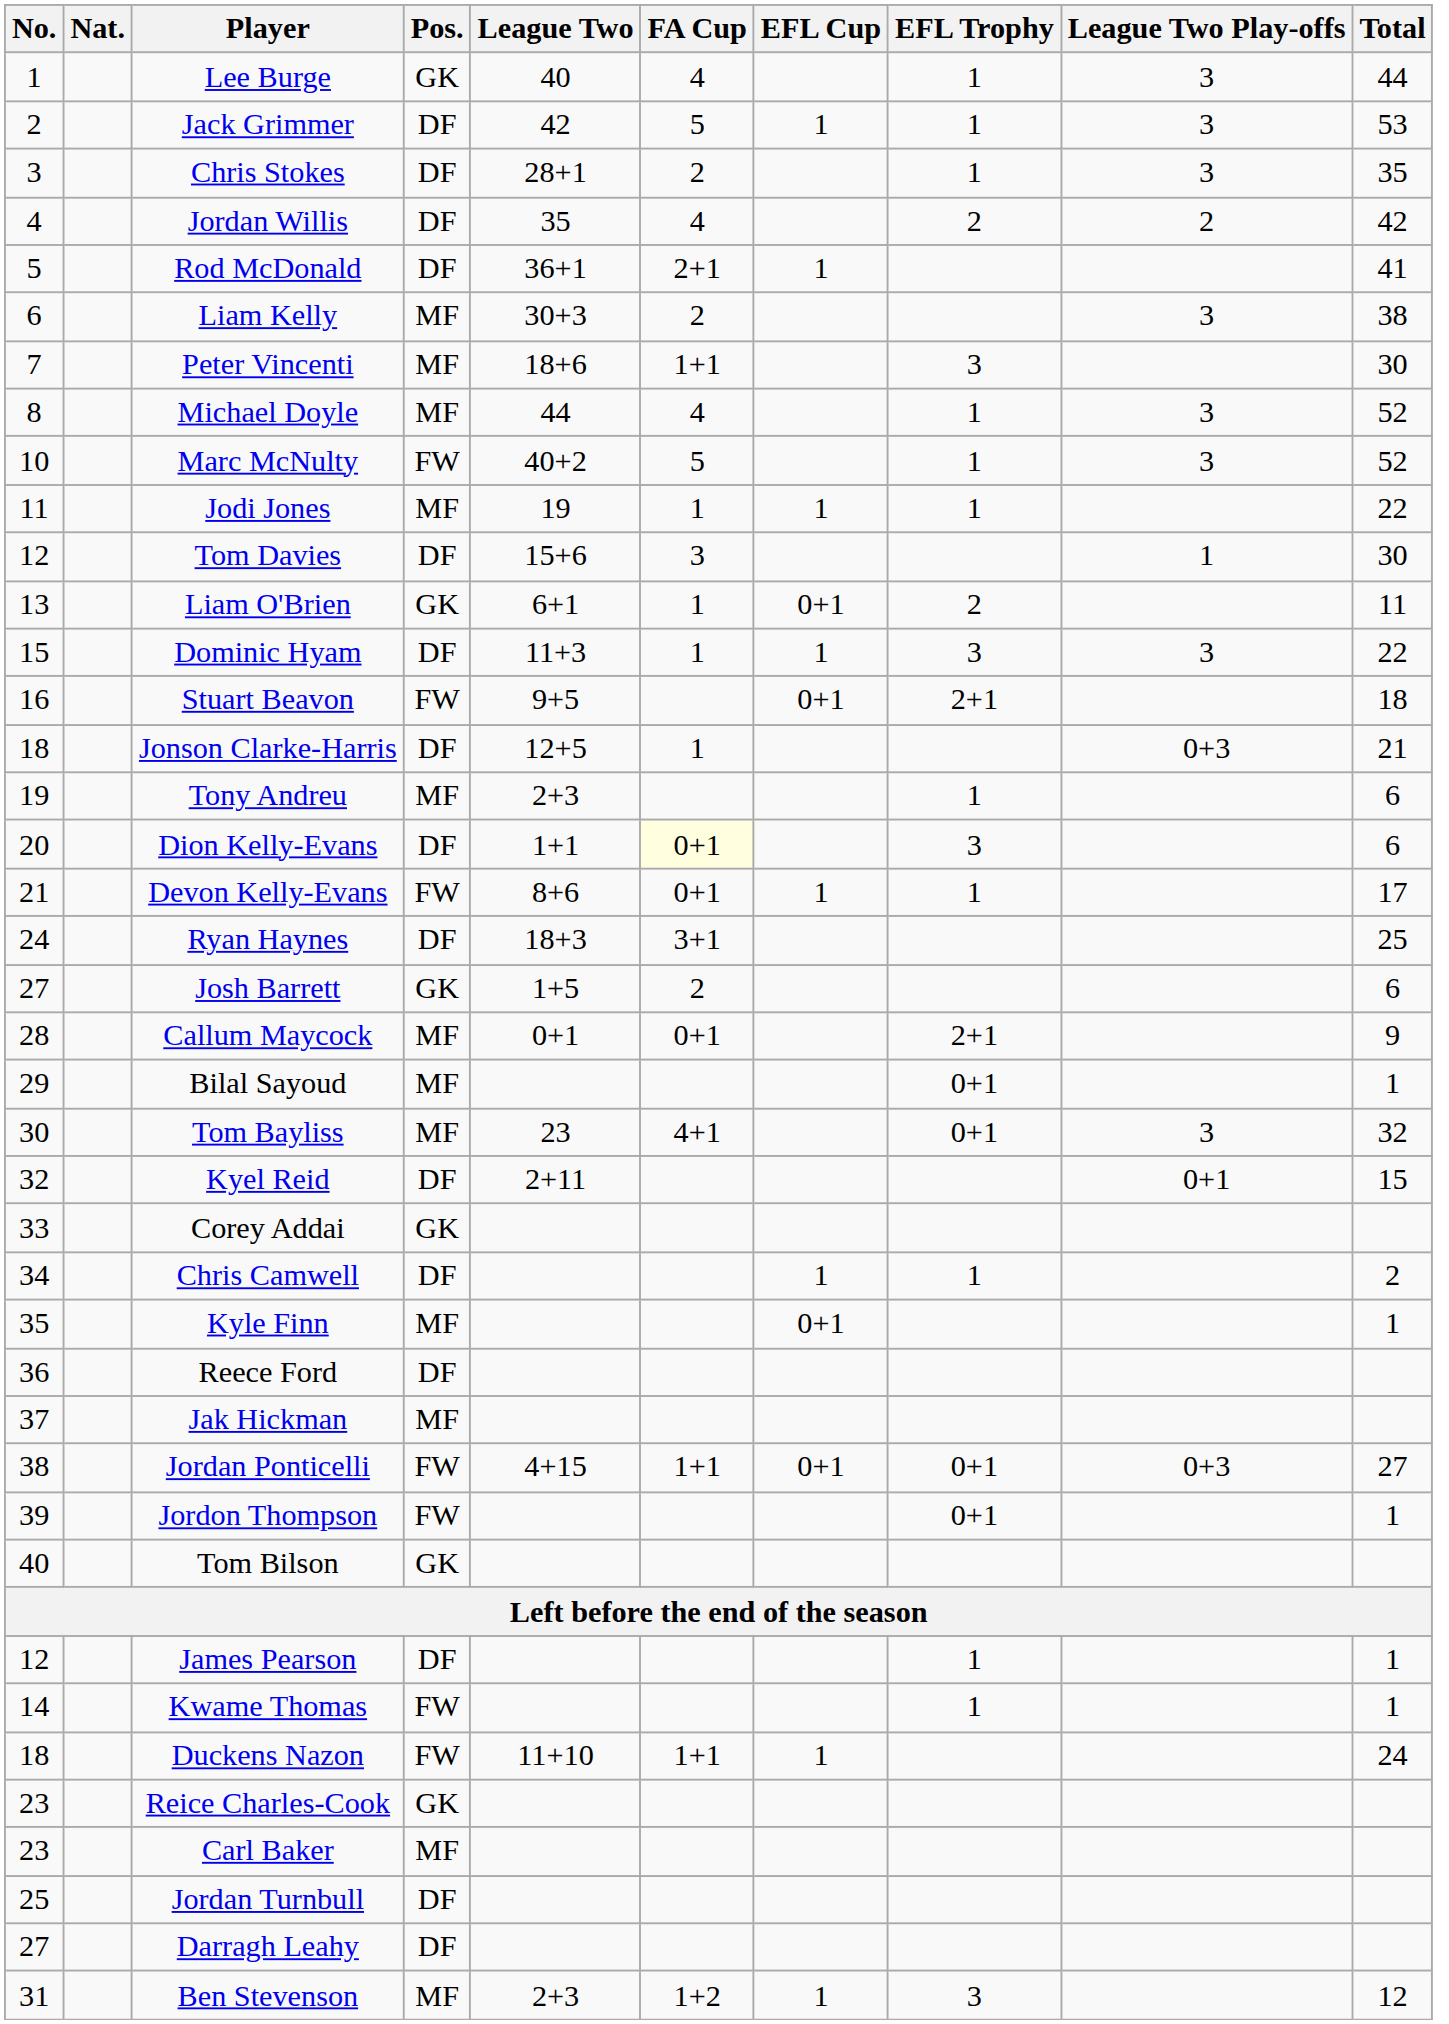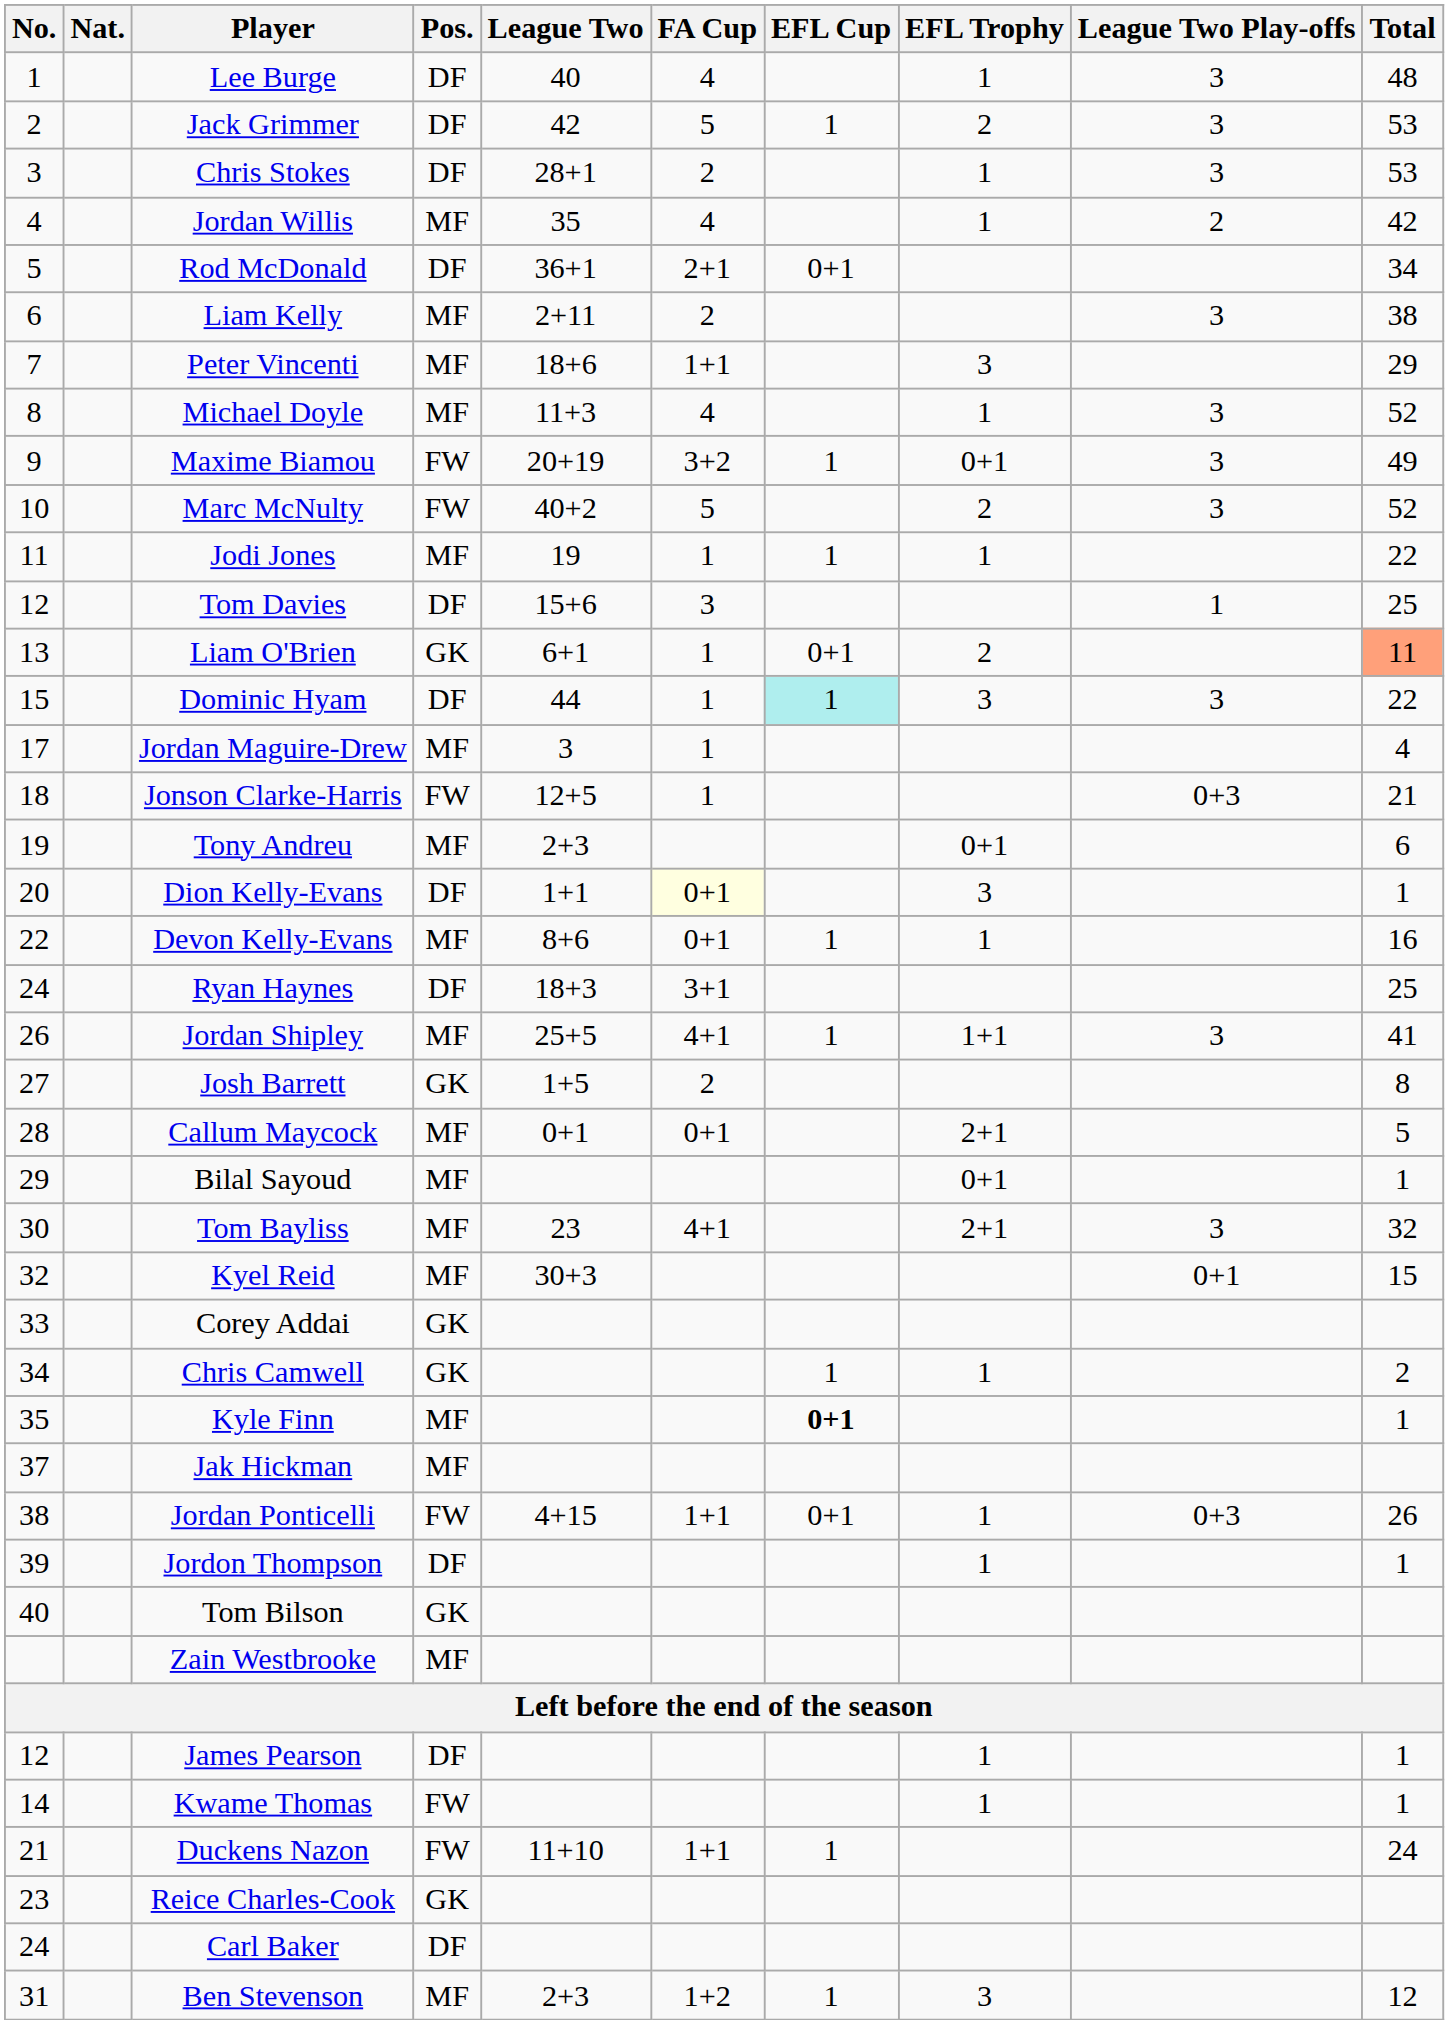Lee Burge | Pos.: GK -> DF
Lee Burge | Total: 44 -> 48
Jack Grimmer | EFL Trophy: 1 -> 2
Chris Stokes | Total: 35 -> 53
Jordan Willis | Pos.: DF -> MF
Jordan Willis | EFL Trophy: 2 -> 1
Rod McDonald | EFL Cup: 1 -> 0+1
Rod McDonald | Total: 41 -> 34
Liam Kelly | League Two: 30+3 -> 2+11
Peter Vincenti | Total: 30 -> 29
Michael Doyle | League Two: 44 -> 11+3
+ row: 9 | Maxime Biamou | FW | 20+19 | 3+2 | 1 | 0+1 | 3 | 49
Marc McNulty | EFL Trophy: 1 -> 2
Tom Davies | Total: 30 -> 25
Liam O'Brien | Total: no background -> lightsalmon background
Dominic Hyam | League Two: 11+3 -> 44
Dominic Hyam | EFL Cup: no background -> paleturquoise background
- row: 16 | Stuart Beavon | FW | 9+5 | 0+1 | 2+1 | 18
+ row: 17 | Jordan Maguire-Drew | MF | 3 | 1 | 4
Jonson Clarke-Harris | Pos.: DF -> FW
Tony Andreu | EFL Trophy: 1 -> 0+1
Dion Kelly-Evans | Total: 6 -> 1
Devon Kelly-Evans | No.: 21 -> 22
Devon Kelly-Evans | Pos.: FW -> MF
Devon Kelly-Evans | Total: 17 -> 16
+ row: 26 | Jordan Shipley | MF | 25+5 | 4+1 | 1 | 1+1 | 3 | 41
Josh Barrett | Total: 6 -> 8
Callum Maycock | Total: 9 -> 5
Tom Bayliss | EFL Trophy: 0+1 -> 2+1
Kyel Reid | Pos.: DF -> MF
Kyel Reid | League Two: 2+11 -> 30+3
Chris Camwell | Pos.: DF -> GK
Kyle Finn | EFL Cup: normal -> bold
- row: 36 | Reece Ford | DF
Jordan Ponticelli | EFL Trophy: 0+1 -> 1
Jordan Ponticelli | Total: 27 -> 26
Jordon Thompson | Pos.: FW -> DF
Jordon Thompson | EFL Trophy: 0+1 -> 1
+ row: Zain Westbrooke | MF
Duckens Nazon | No.: 18 -> 21
Carl Baker | No.: 23 -> 24
Carl Baker | Pos.: MF -> DF
- row: 25 | Jordan Turnbull | DF
- row: 27 | Darragh Leahy | DF
